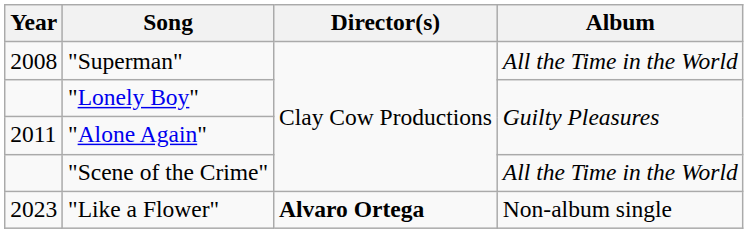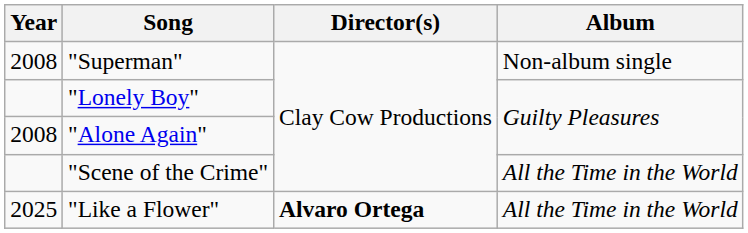"Superman" | Album: All the Time in the World -> Non-album single
"Alone Again" | Year: 2011 -> 2008
"Like a Flower" | Year: 2023 -> 2025
"Like a Flower" | Album: Non-album single -> All the Time in the World
